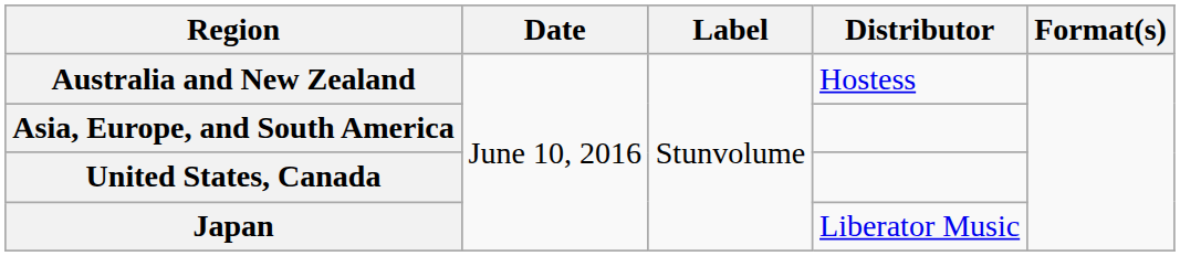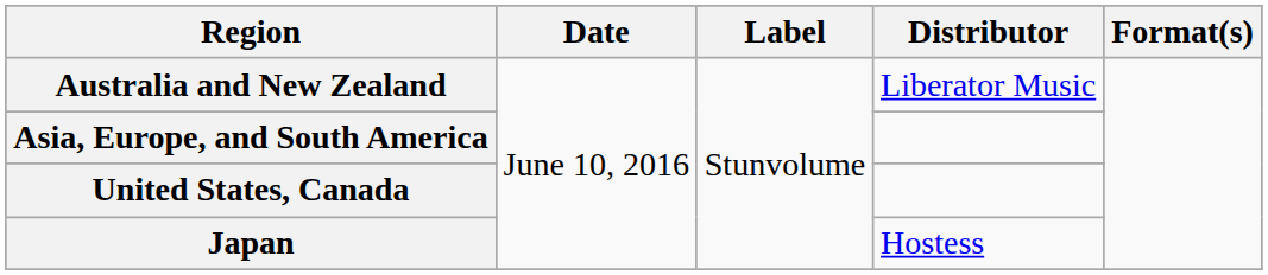Australia and New Zealand | Distributor: Hostess -> Liberator Music
Japan | Distributor: Liberator Music -> Hostess
